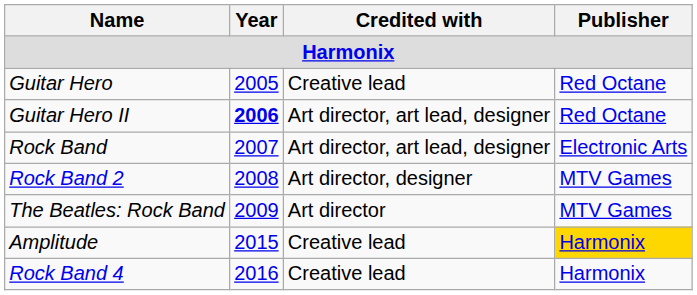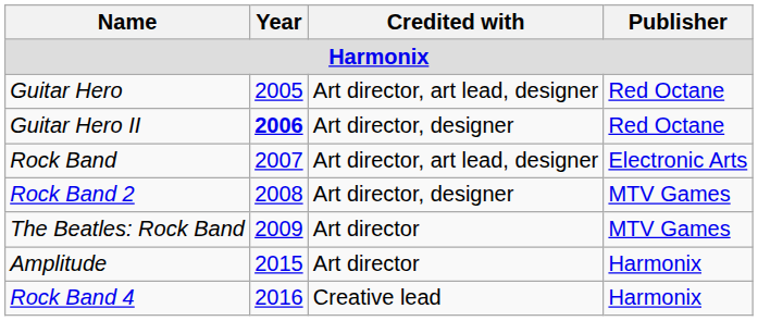Guitar Hero | Credited with: Creative lead -> Art director, art lead, designer
Guitar Hero II | Credited with: Art director, art lead, designer -> Art director, designer
Amplitude | Credited with: Creative lead -> Art director
Amplitude | Publisher: gold background -> no background
